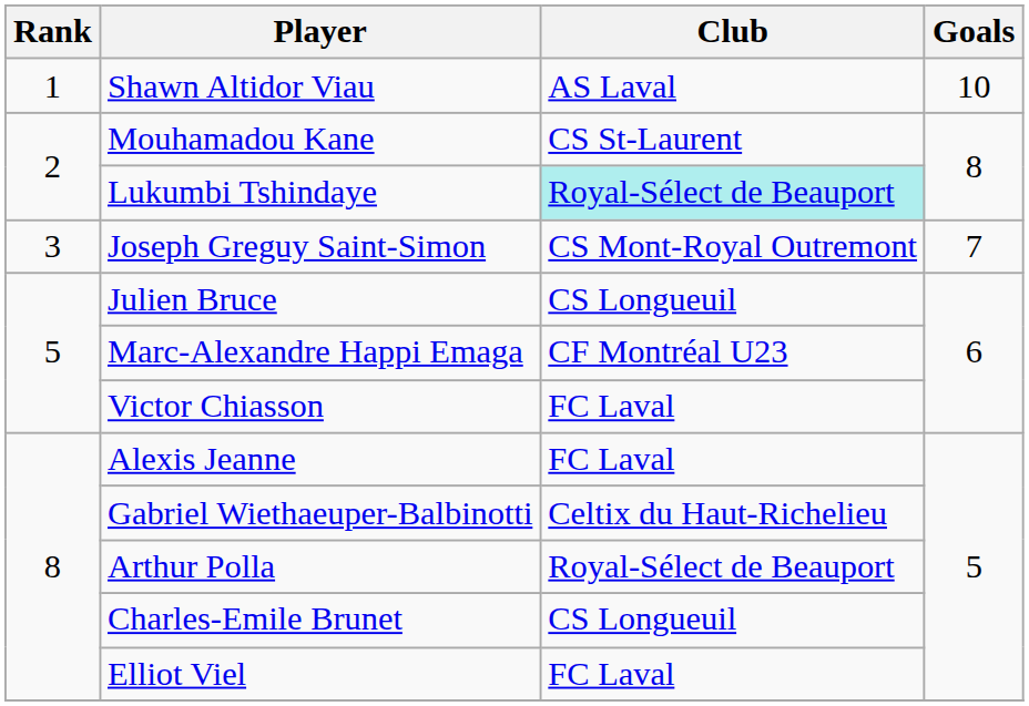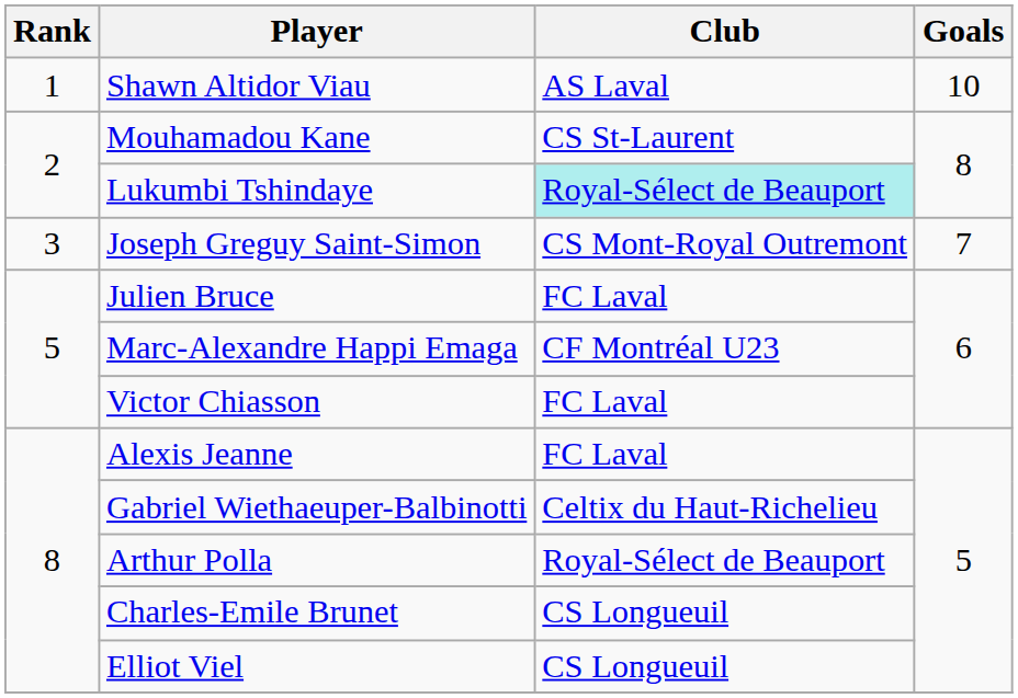Julien Bruce | Club: CS Longueuil -> FC Laval
Elliot Viel | Club: FC Laval -> CS Longueuil
